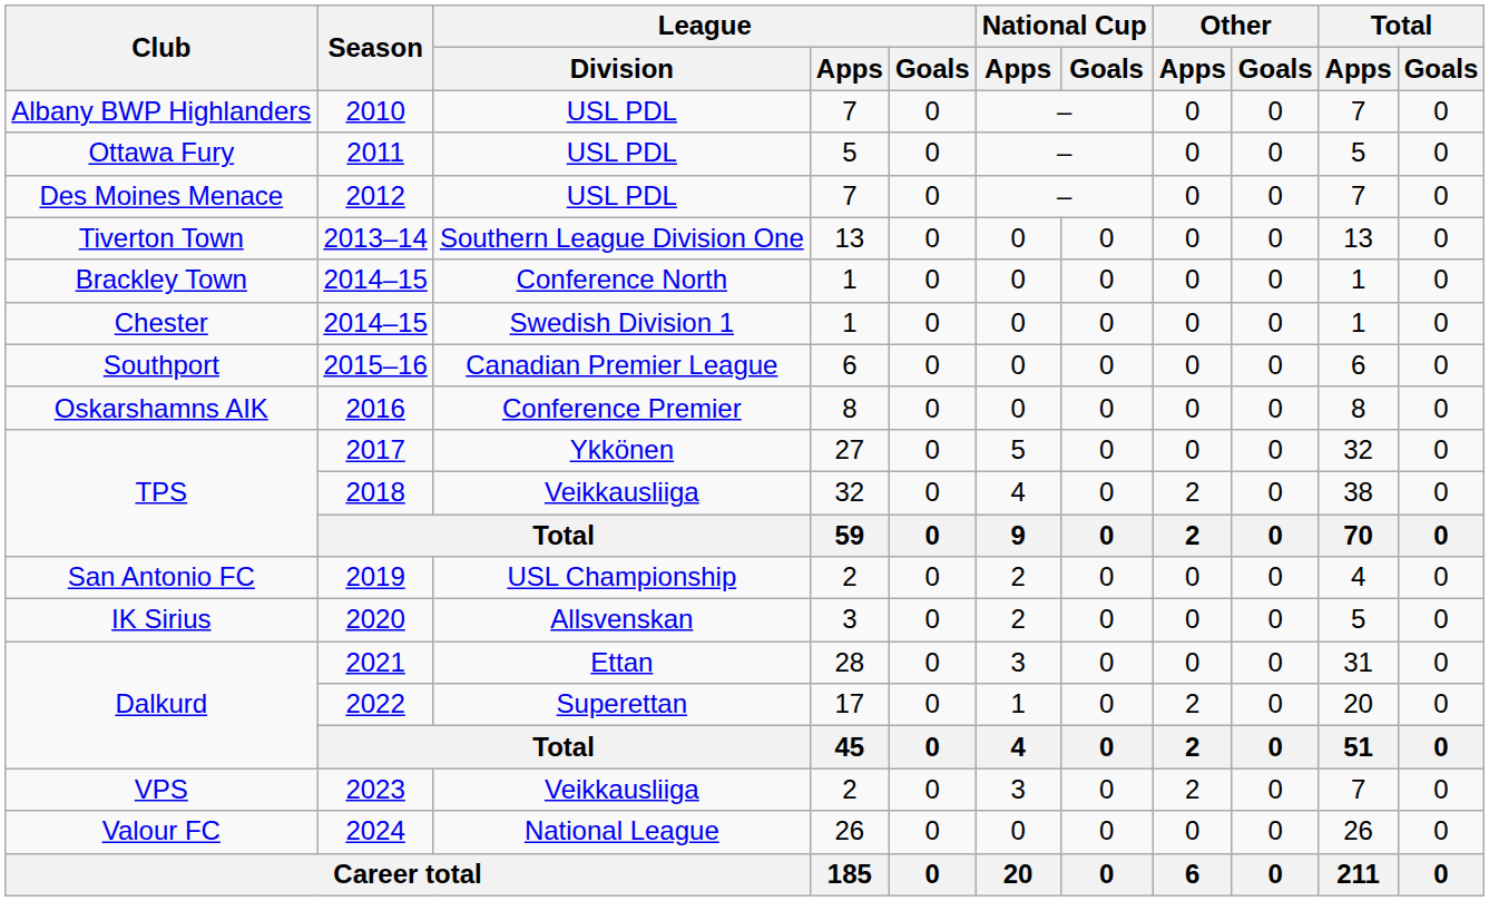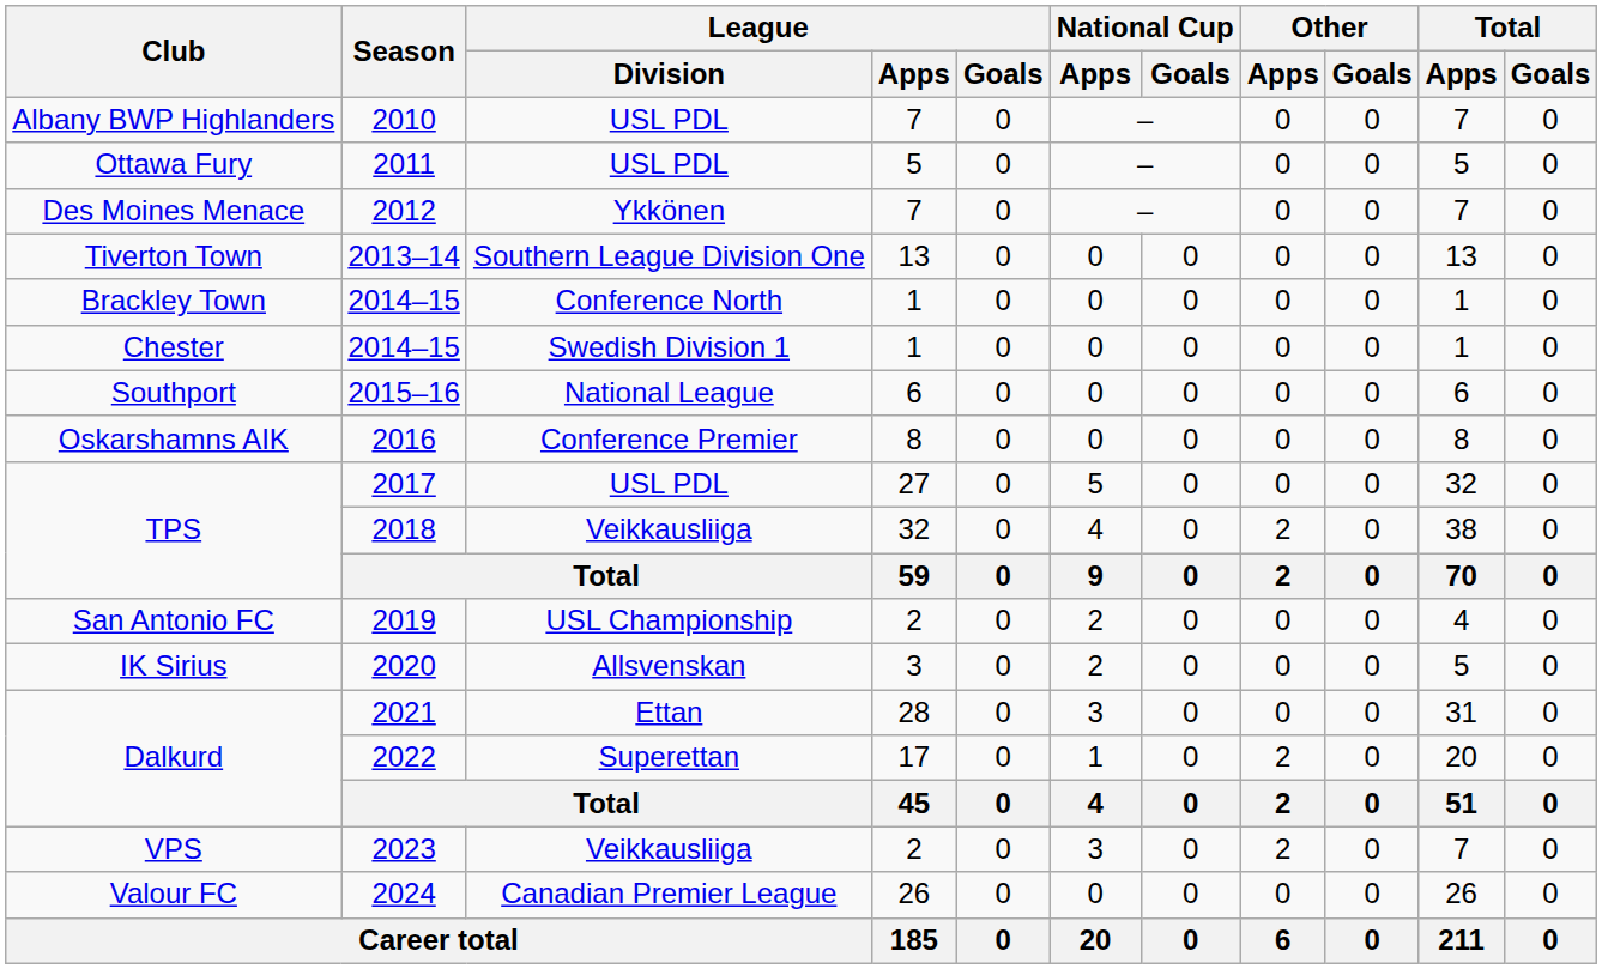2012 | League / Division: USL PDL -> Ykkönen
2015–16 | League / Division: Canadian Premier League -> National League
2017 | League / Division: Ykkönen -> USL PDL
2024 | League / Division: National League -> Canadian Premier League
